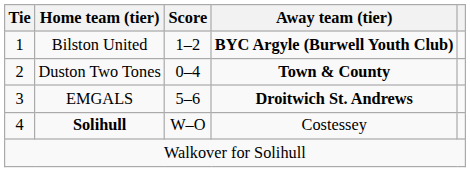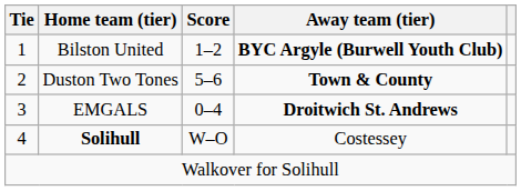Duston Two Tones | Score: 0–4 -> 5–6
EMGALS | Score: 5–6 -> 0–4
